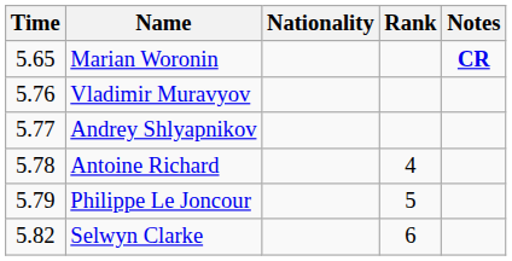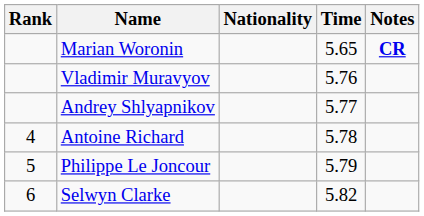columns swapped: Rank <-> Time
